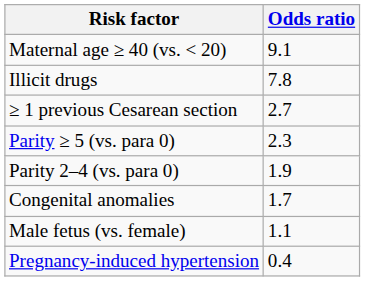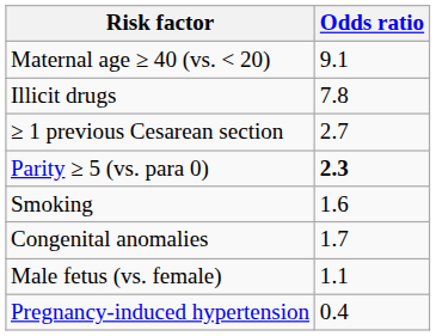Parity ≥ 5 (vs. para 0) | Odds ratio: normal -> bold
- row: Parity 2–4 (vs. para 0) | 1.9
+ row: Smoking | 1.6
